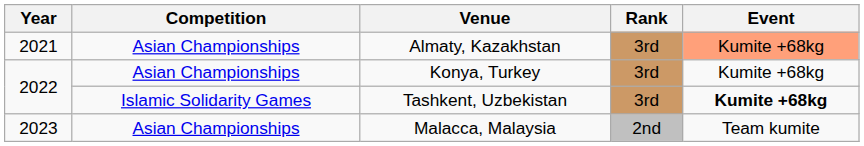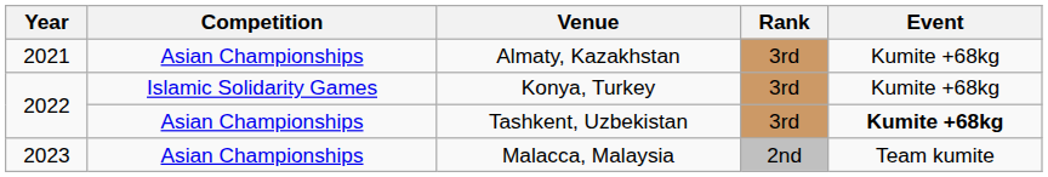Almaty, Kazakhstan | Event: lightsalmon background -> no background
Konya, Turkey | Competition: Asian Championships -> Islamic Solidarity Games
Tashkent, Uzbekistan | Competition: Islamic Solidarity Games -> Asian Championships
